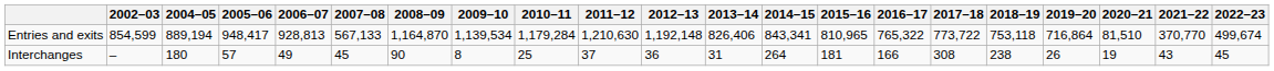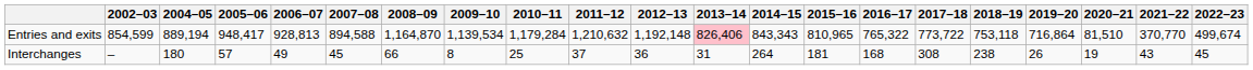Entries and exits | 2007–08: 567,133 -> 894,588
Entries and exits | 2011–12: 1,210,630 -> 1,210,632
Entries and exits | 2013–14: no background -> pink background
Entries and exits | 2014–15: 843,341 -> 843,343
Interchanges | 2008–09: 90 -> 66
Interchanges | 2016–17: 166 -> 168
